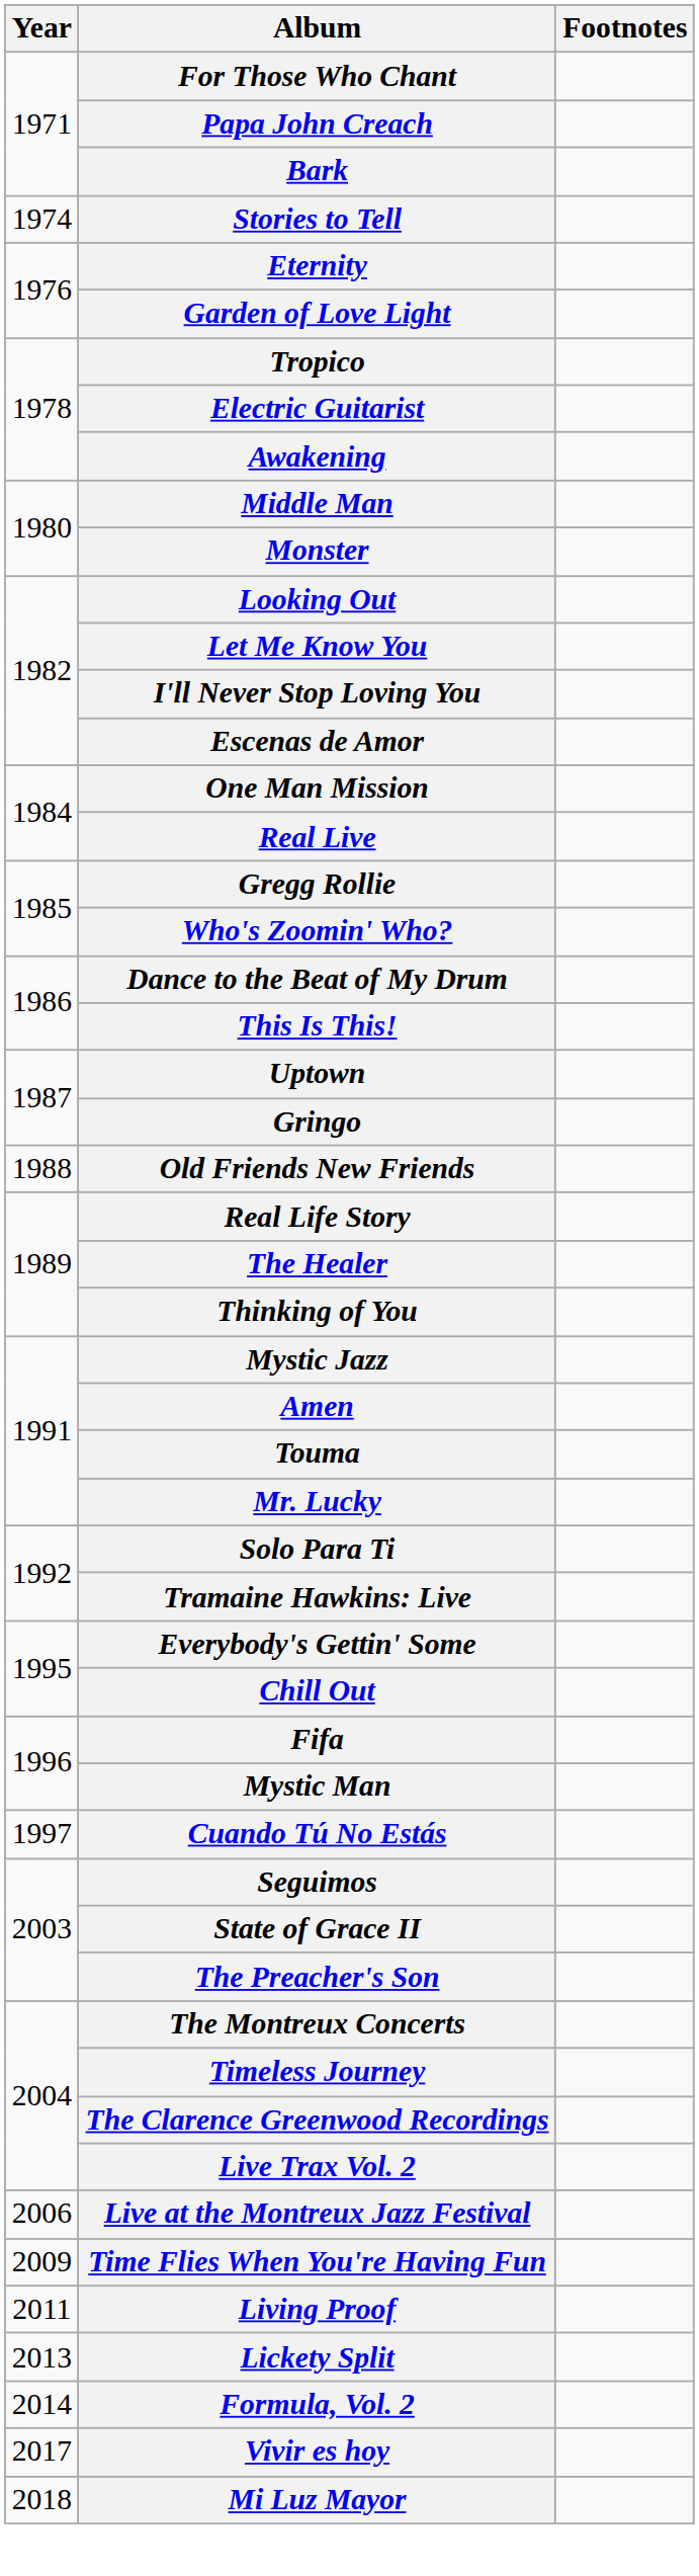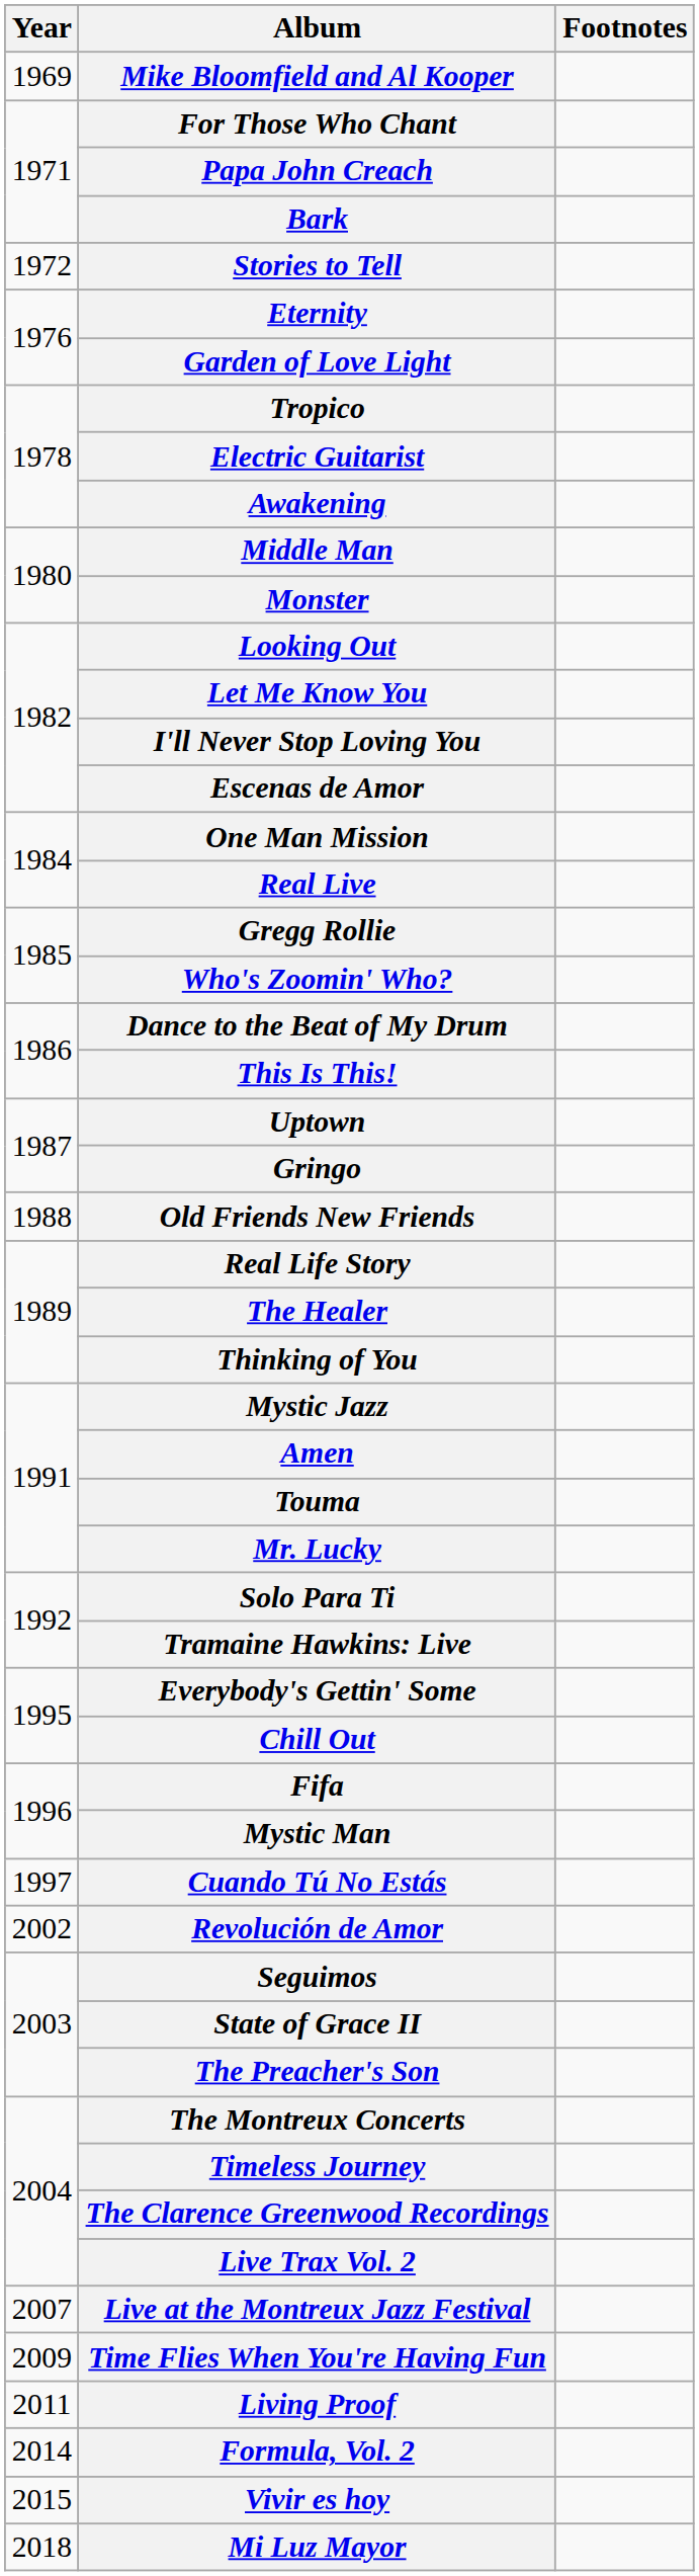+ row: 1969 | Mike Bloomfield and Al Kooper
Stories to Tell | Year: 1974 -> 1972
+ row: 2002 | Revolución de Amor
Live at the Montreux Jazz Festival | Year: 2006 -> 2007
- row: 2013 | Lickety Split
Vivir es hoy | Year: 2017 -> 2015
